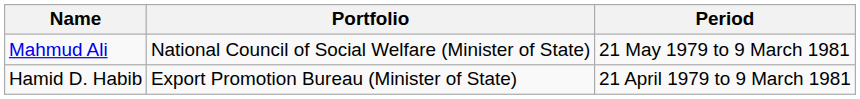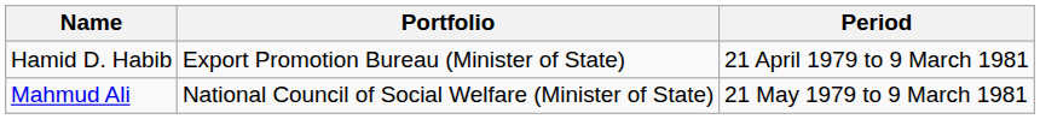rows swapped: Hamid D. Habib <-> Mahmud Ali
